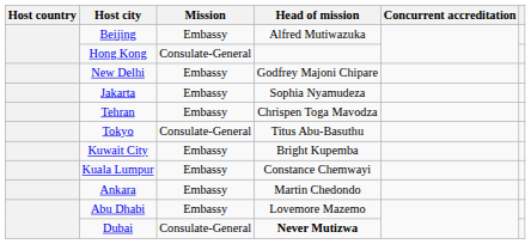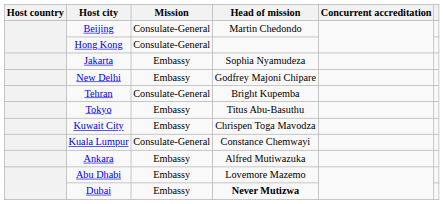Beijing | Mission: Embassy -> Consulate-General
Beijing | Head of mission: Alfred Mutiwazuka -> Martin Chedondo
rows swapped: New Delhi <-> Jakarta
Tehran | Mission: Embassy -> Consulate-General
Tehran | Head of mission: Chrispen Toga Mavodza -> Bright Kupemba
Tokyo | Mission: Consulate-General -> Embassy
Kuwait City | Head of mission: Bright Kupemba -> Chrispen Toga Mavodza
Kuala Lumpur | Mission: Embassy -> Consulate-General
Ankara | Head of mission: Martin Chedondo -> Alfred Mutiwazuka
Dubai | Mission: Consulate-General -> Embassy
